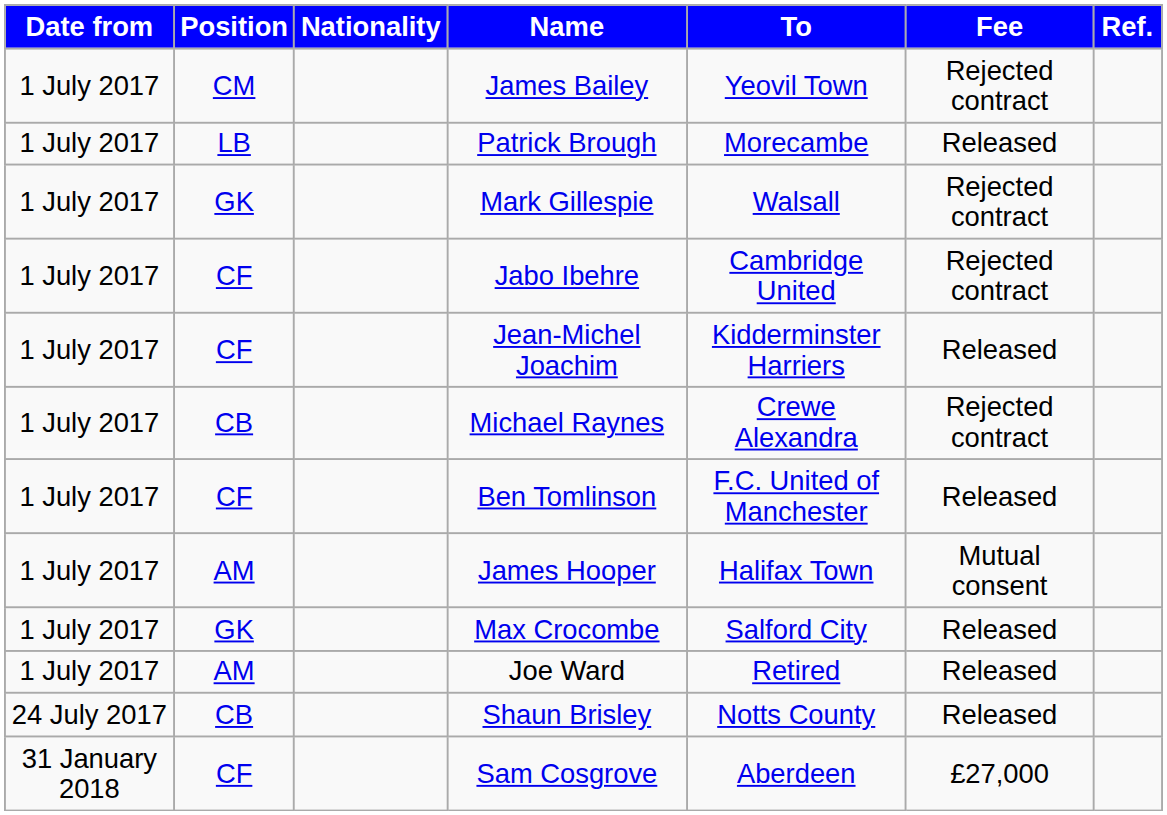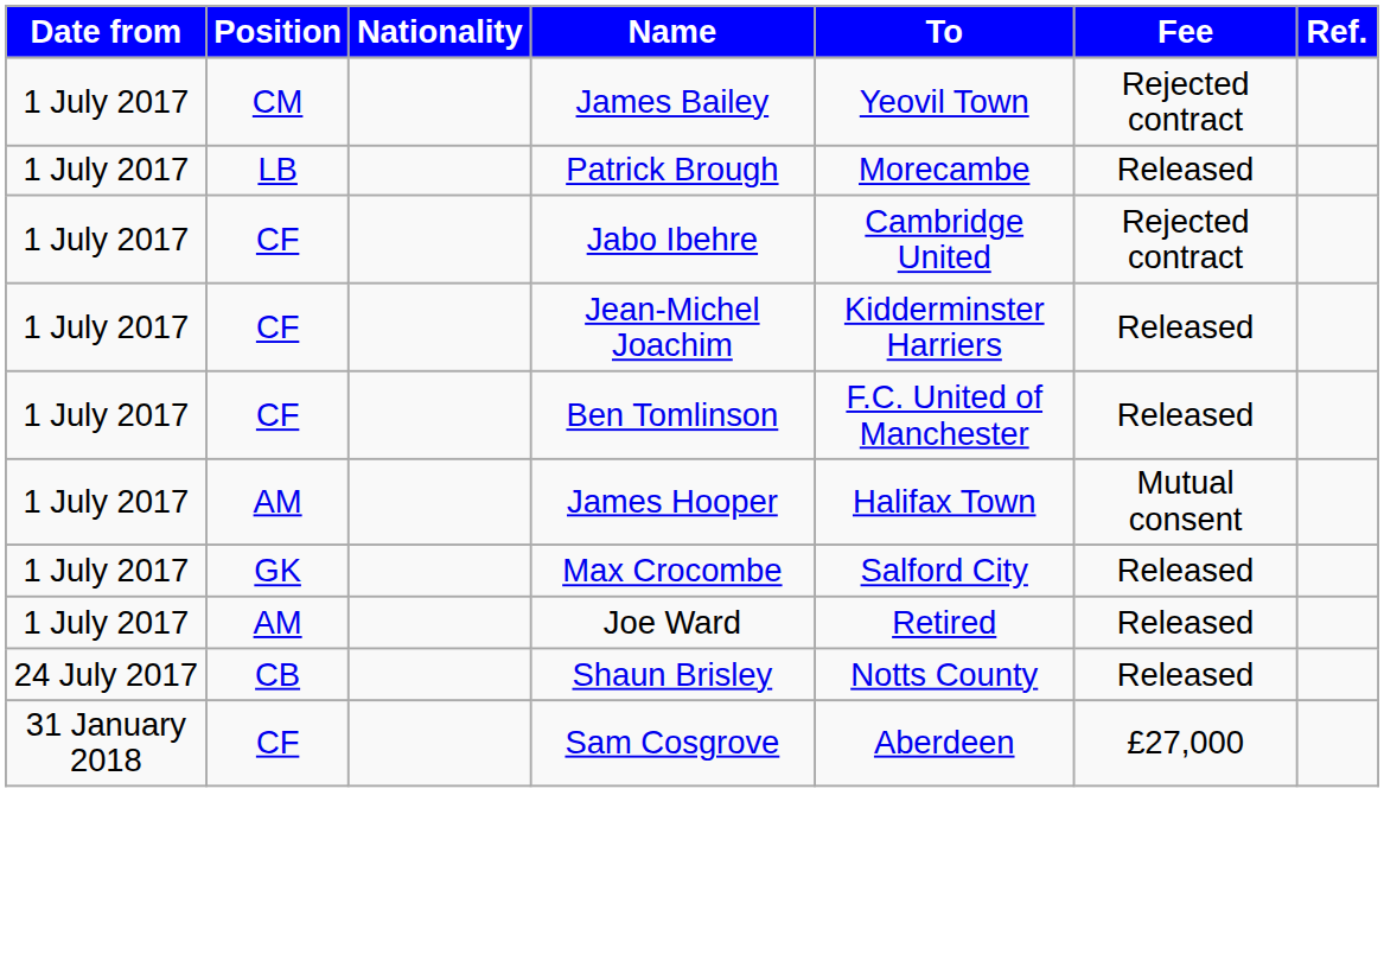- row: 1 July 2017 | GK | Mark Gillespie | Walsall | Rejected contract
- row: 1 July 2017 | CB | Michael Raynes | Crewe Alexandra | Rejected contract
